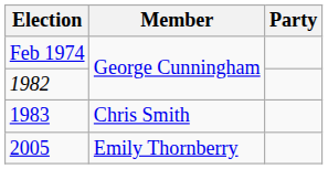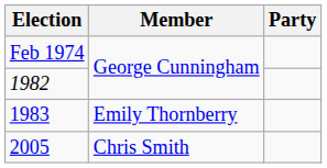1983 | Member: Chris Smith -> Emily Thornberry
2005 | Member: Emily Thornberry -> Chris Smith
